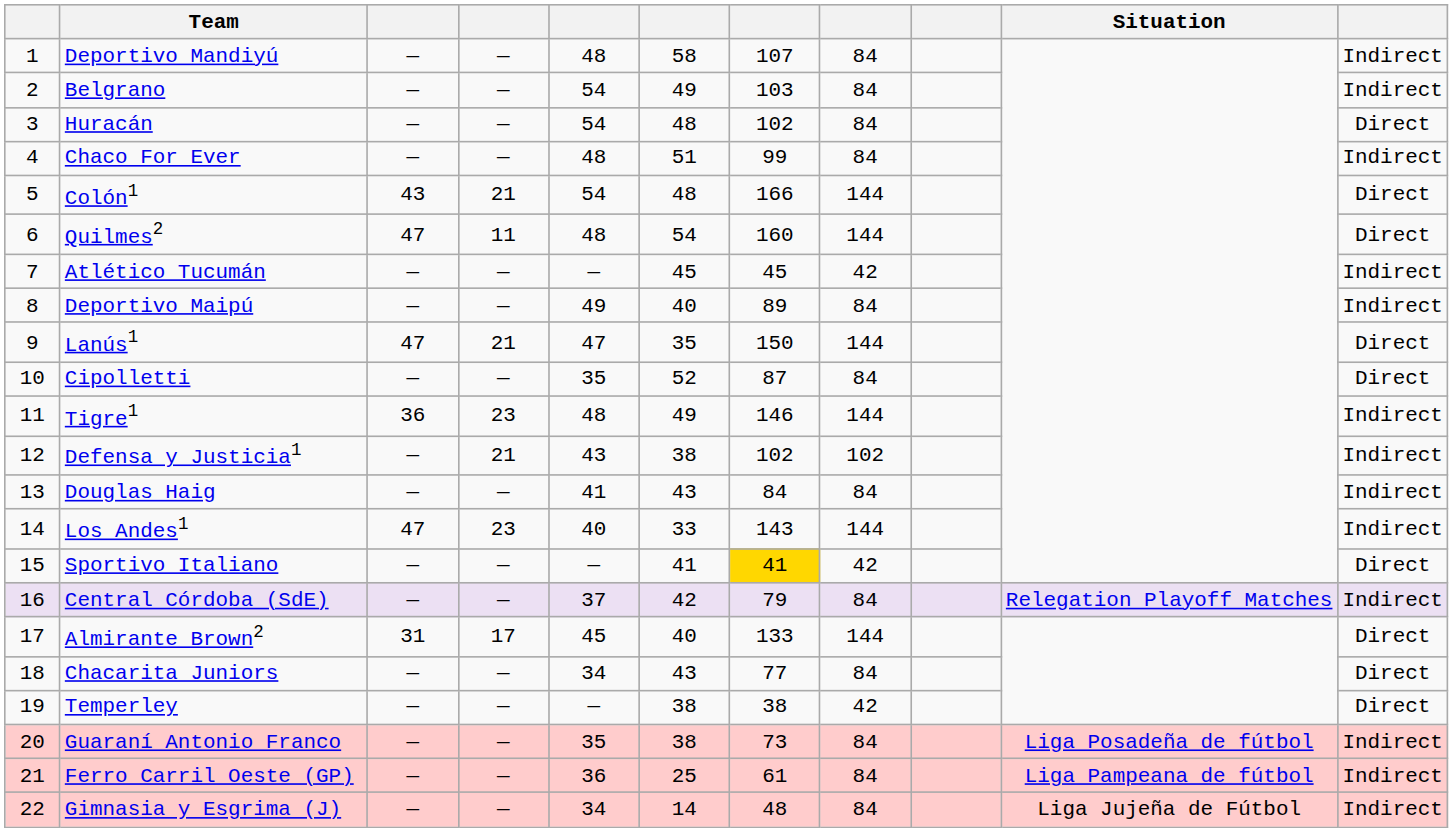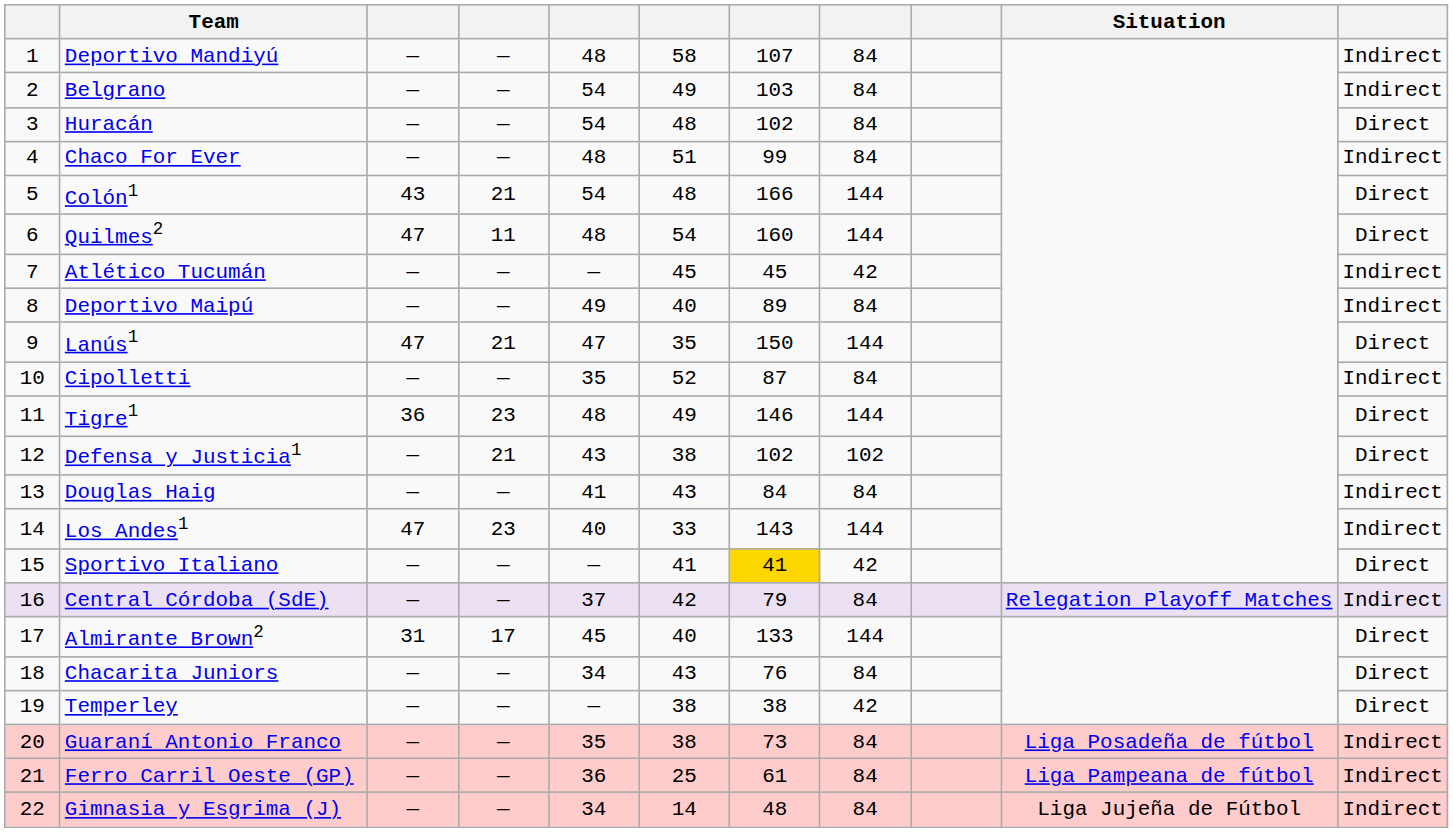Cipolletti | column 11: Direct -> Indirect
Tigre1 | column 11: Indirect -> Direct
Defensa y Justicia1 | column 11: Indirect -> Direct
Chacarita Juniors | column 7: 77 -> 76
